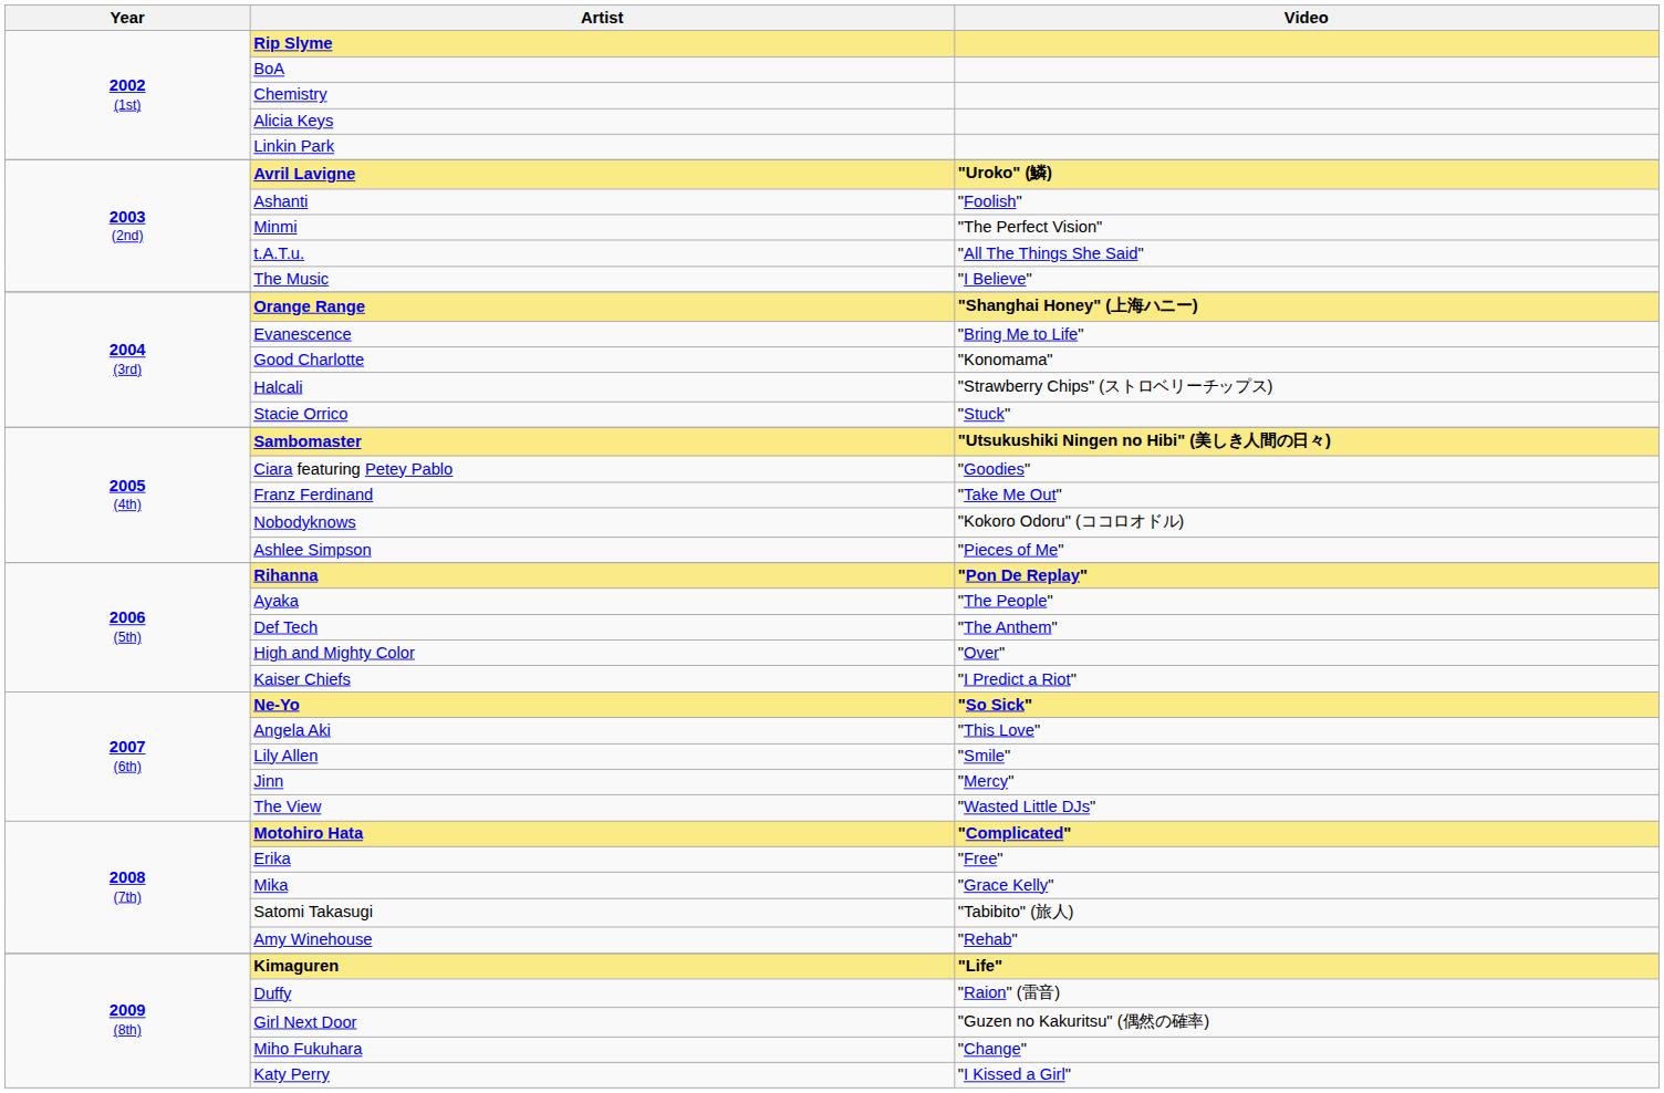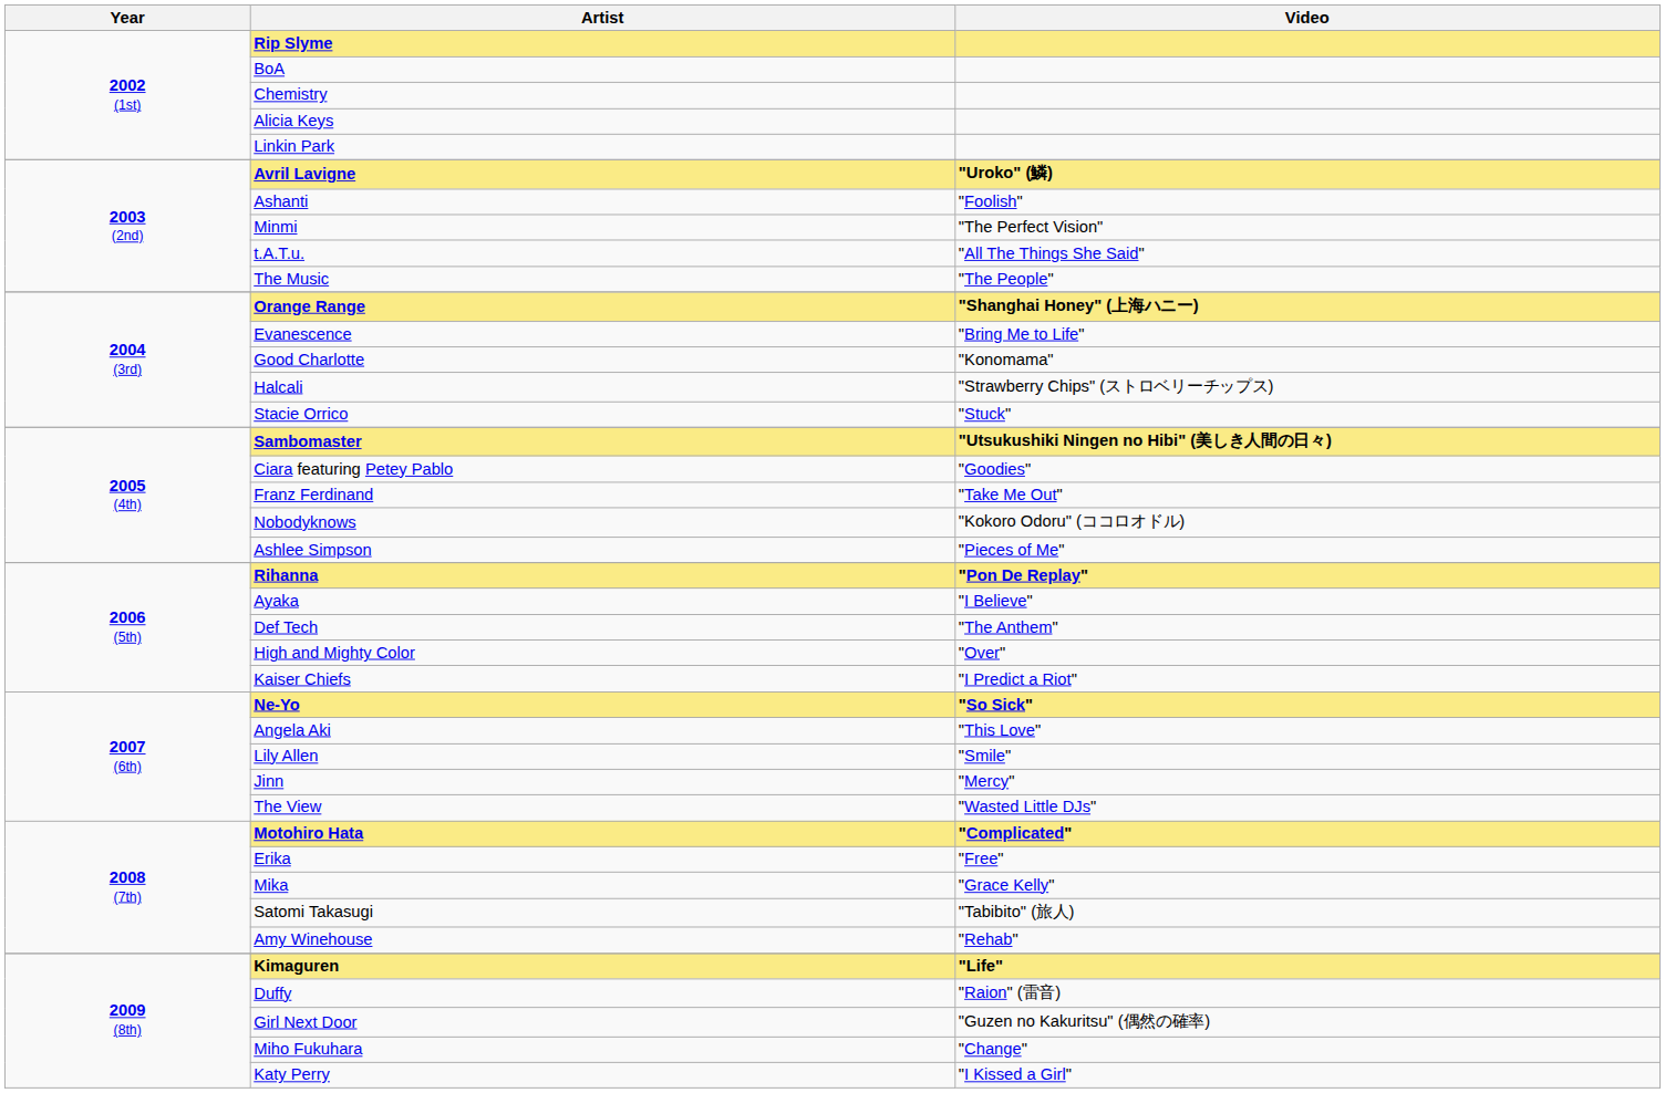The Music | Video: "I Believe" -> "The People"
Ayaka | Video: "The People" -> "I Believe"
